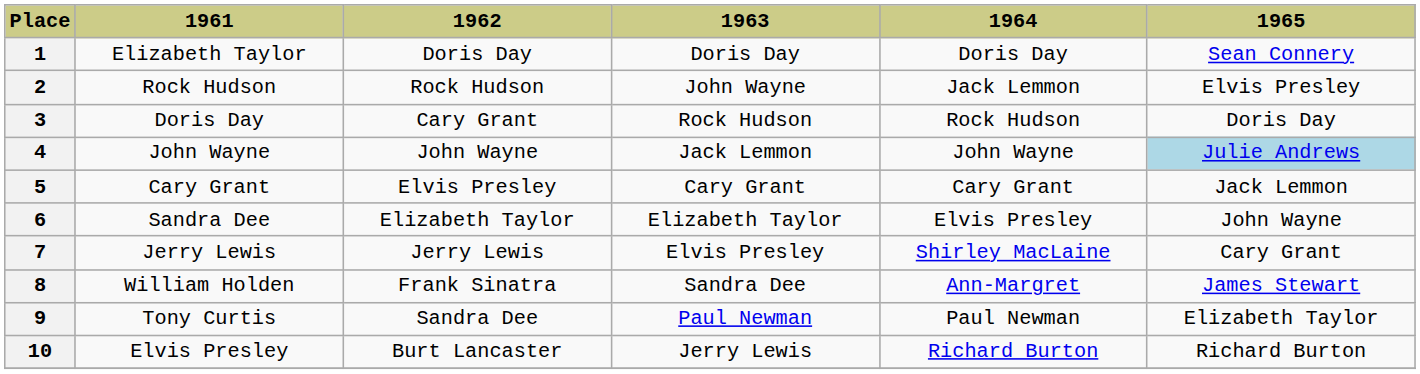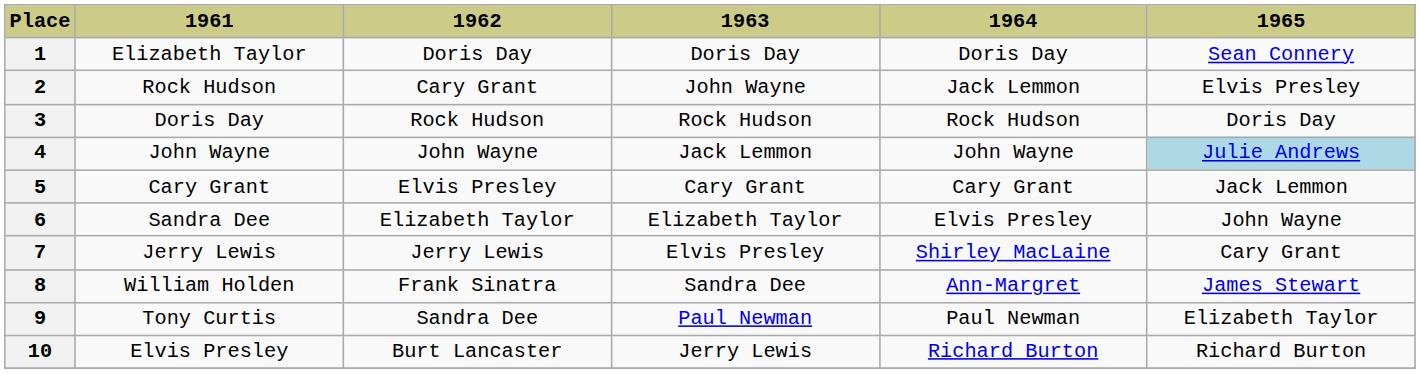2 | 1962: Rock Hudson -> Cary Grant
3 | 1962: Cary Grant -> Rock Hudson
